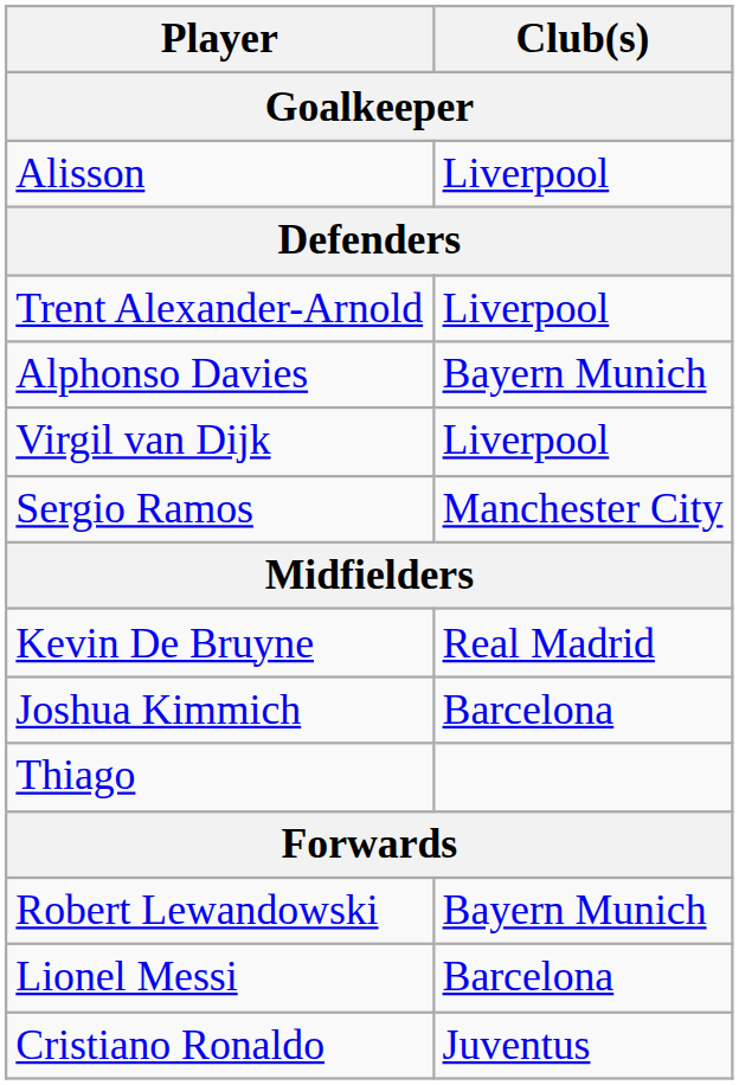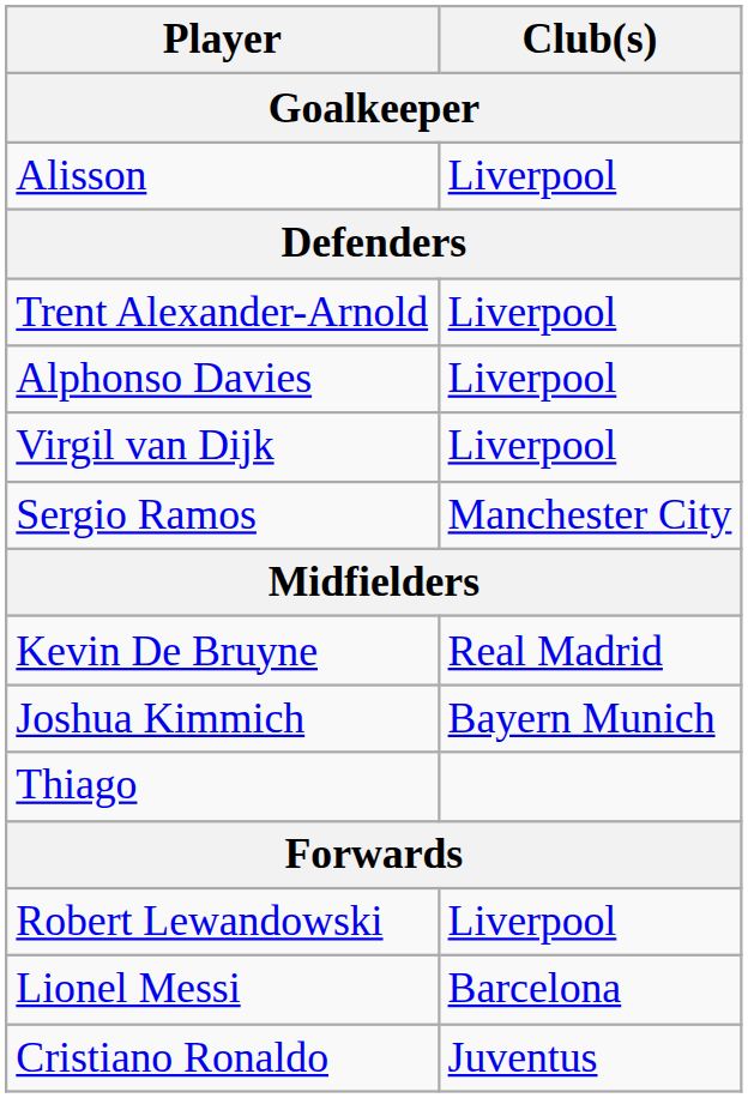Alphonso Davies | Club(s): Bayern Munich -> Liverpool
Joshua Kimmich | Club(s): Barcelona -> Bayern Munich
Robert Lewandowski | Club(s): Bayern Munich -> Liverpool
